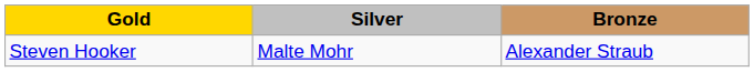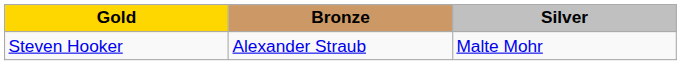columns swapped: Silver <-> Bronze
